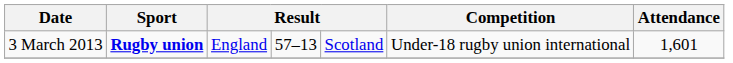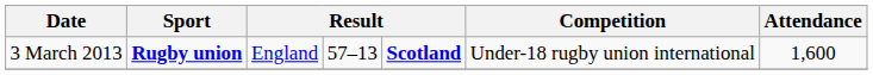3 March 2013 | column 5: normal -> bold
3 March 2013 | Attendance: 1,601 -> 1,600
